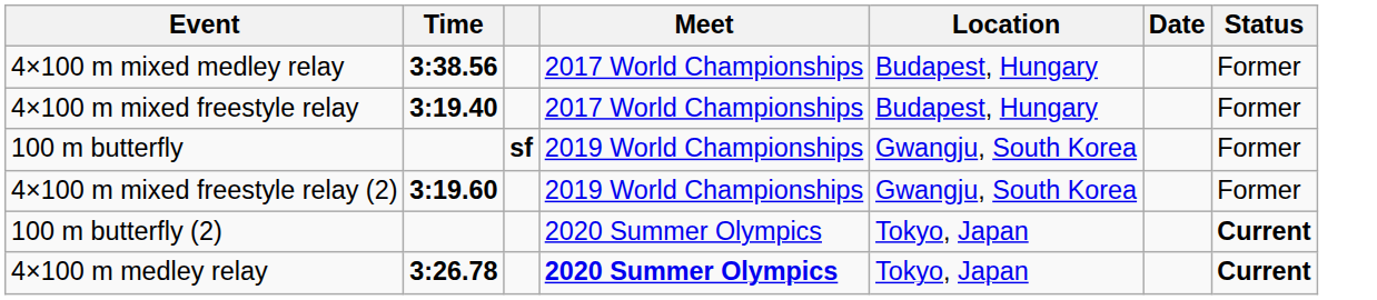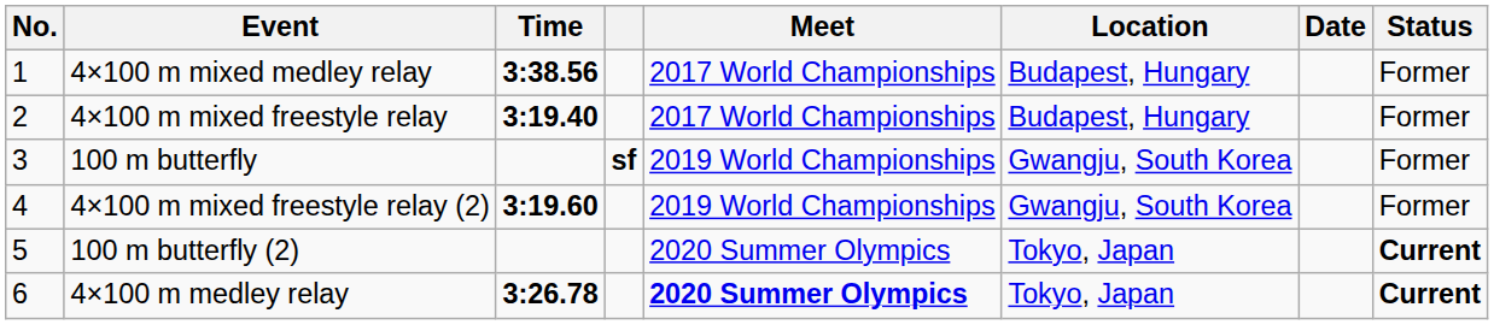+ column: No. | 1 | 2 | 3 | 4 | 5 | 6
